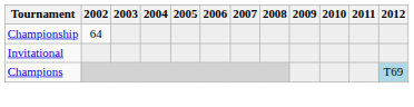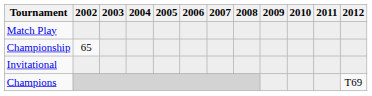+ row: Match Play
Championship | 2002: 64 -> 65
Champions | 2012: lightblue background -> no background
